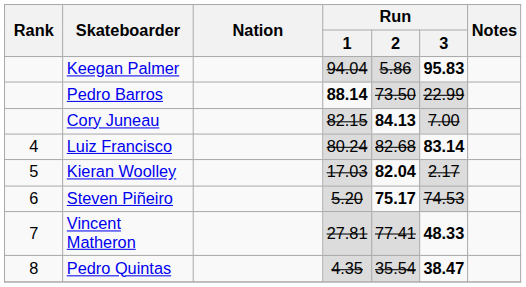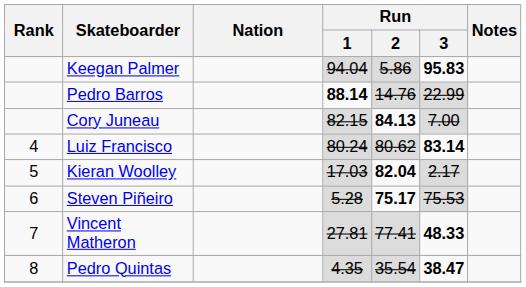Pedro Barros | Run / 2: 73.50 -> 14.76
Luiz Francisco | Run / 2: 82.68 -> 80.62
Steven Piñeiro | Run / 1: 5.20 -> 5.28
Steven Piñeiro | Run / 3: 74.53 -> 75.53
